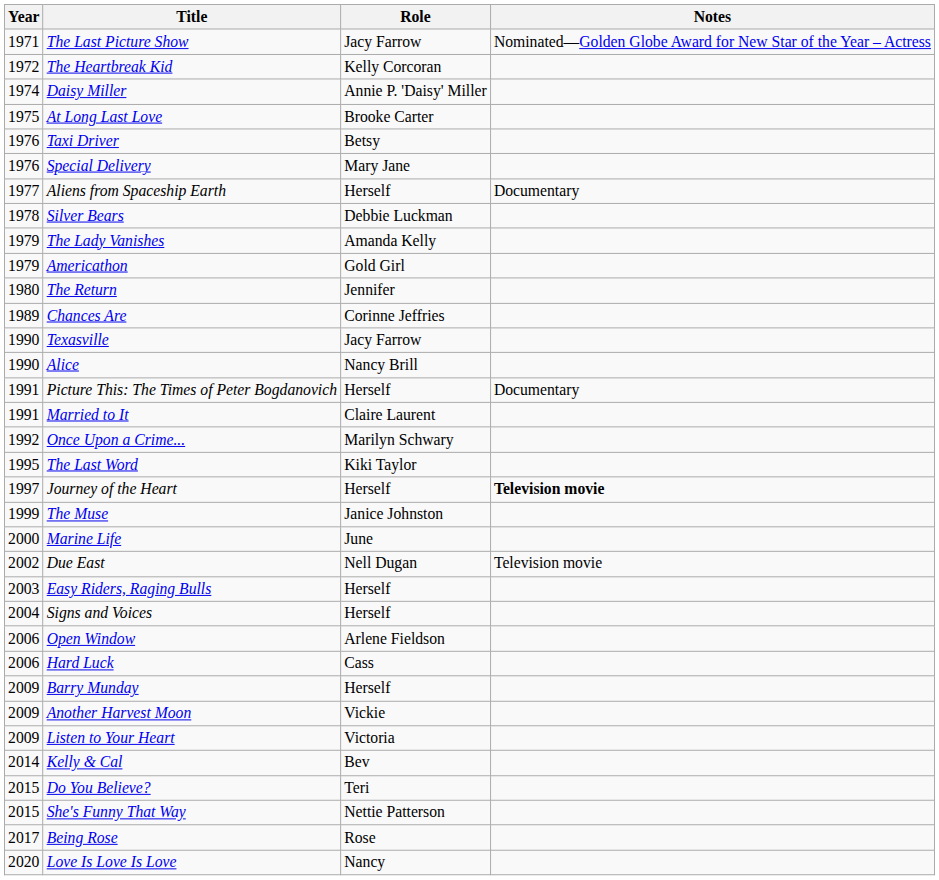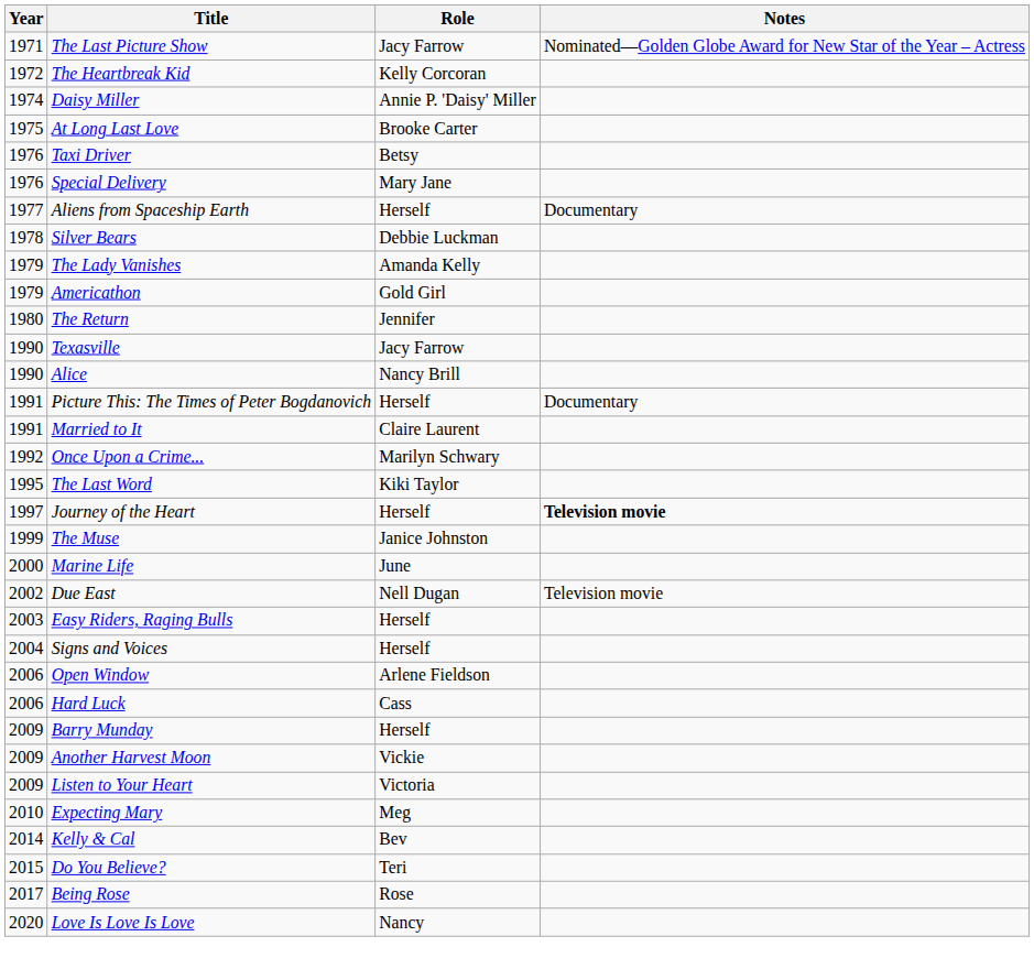- row: 1989 | Chances Are | Corinne Jeffries
+ row: 2010 | Expecting Mary | Meg
- row: 2015 | She's Funny That Way | Nettie Patterson
